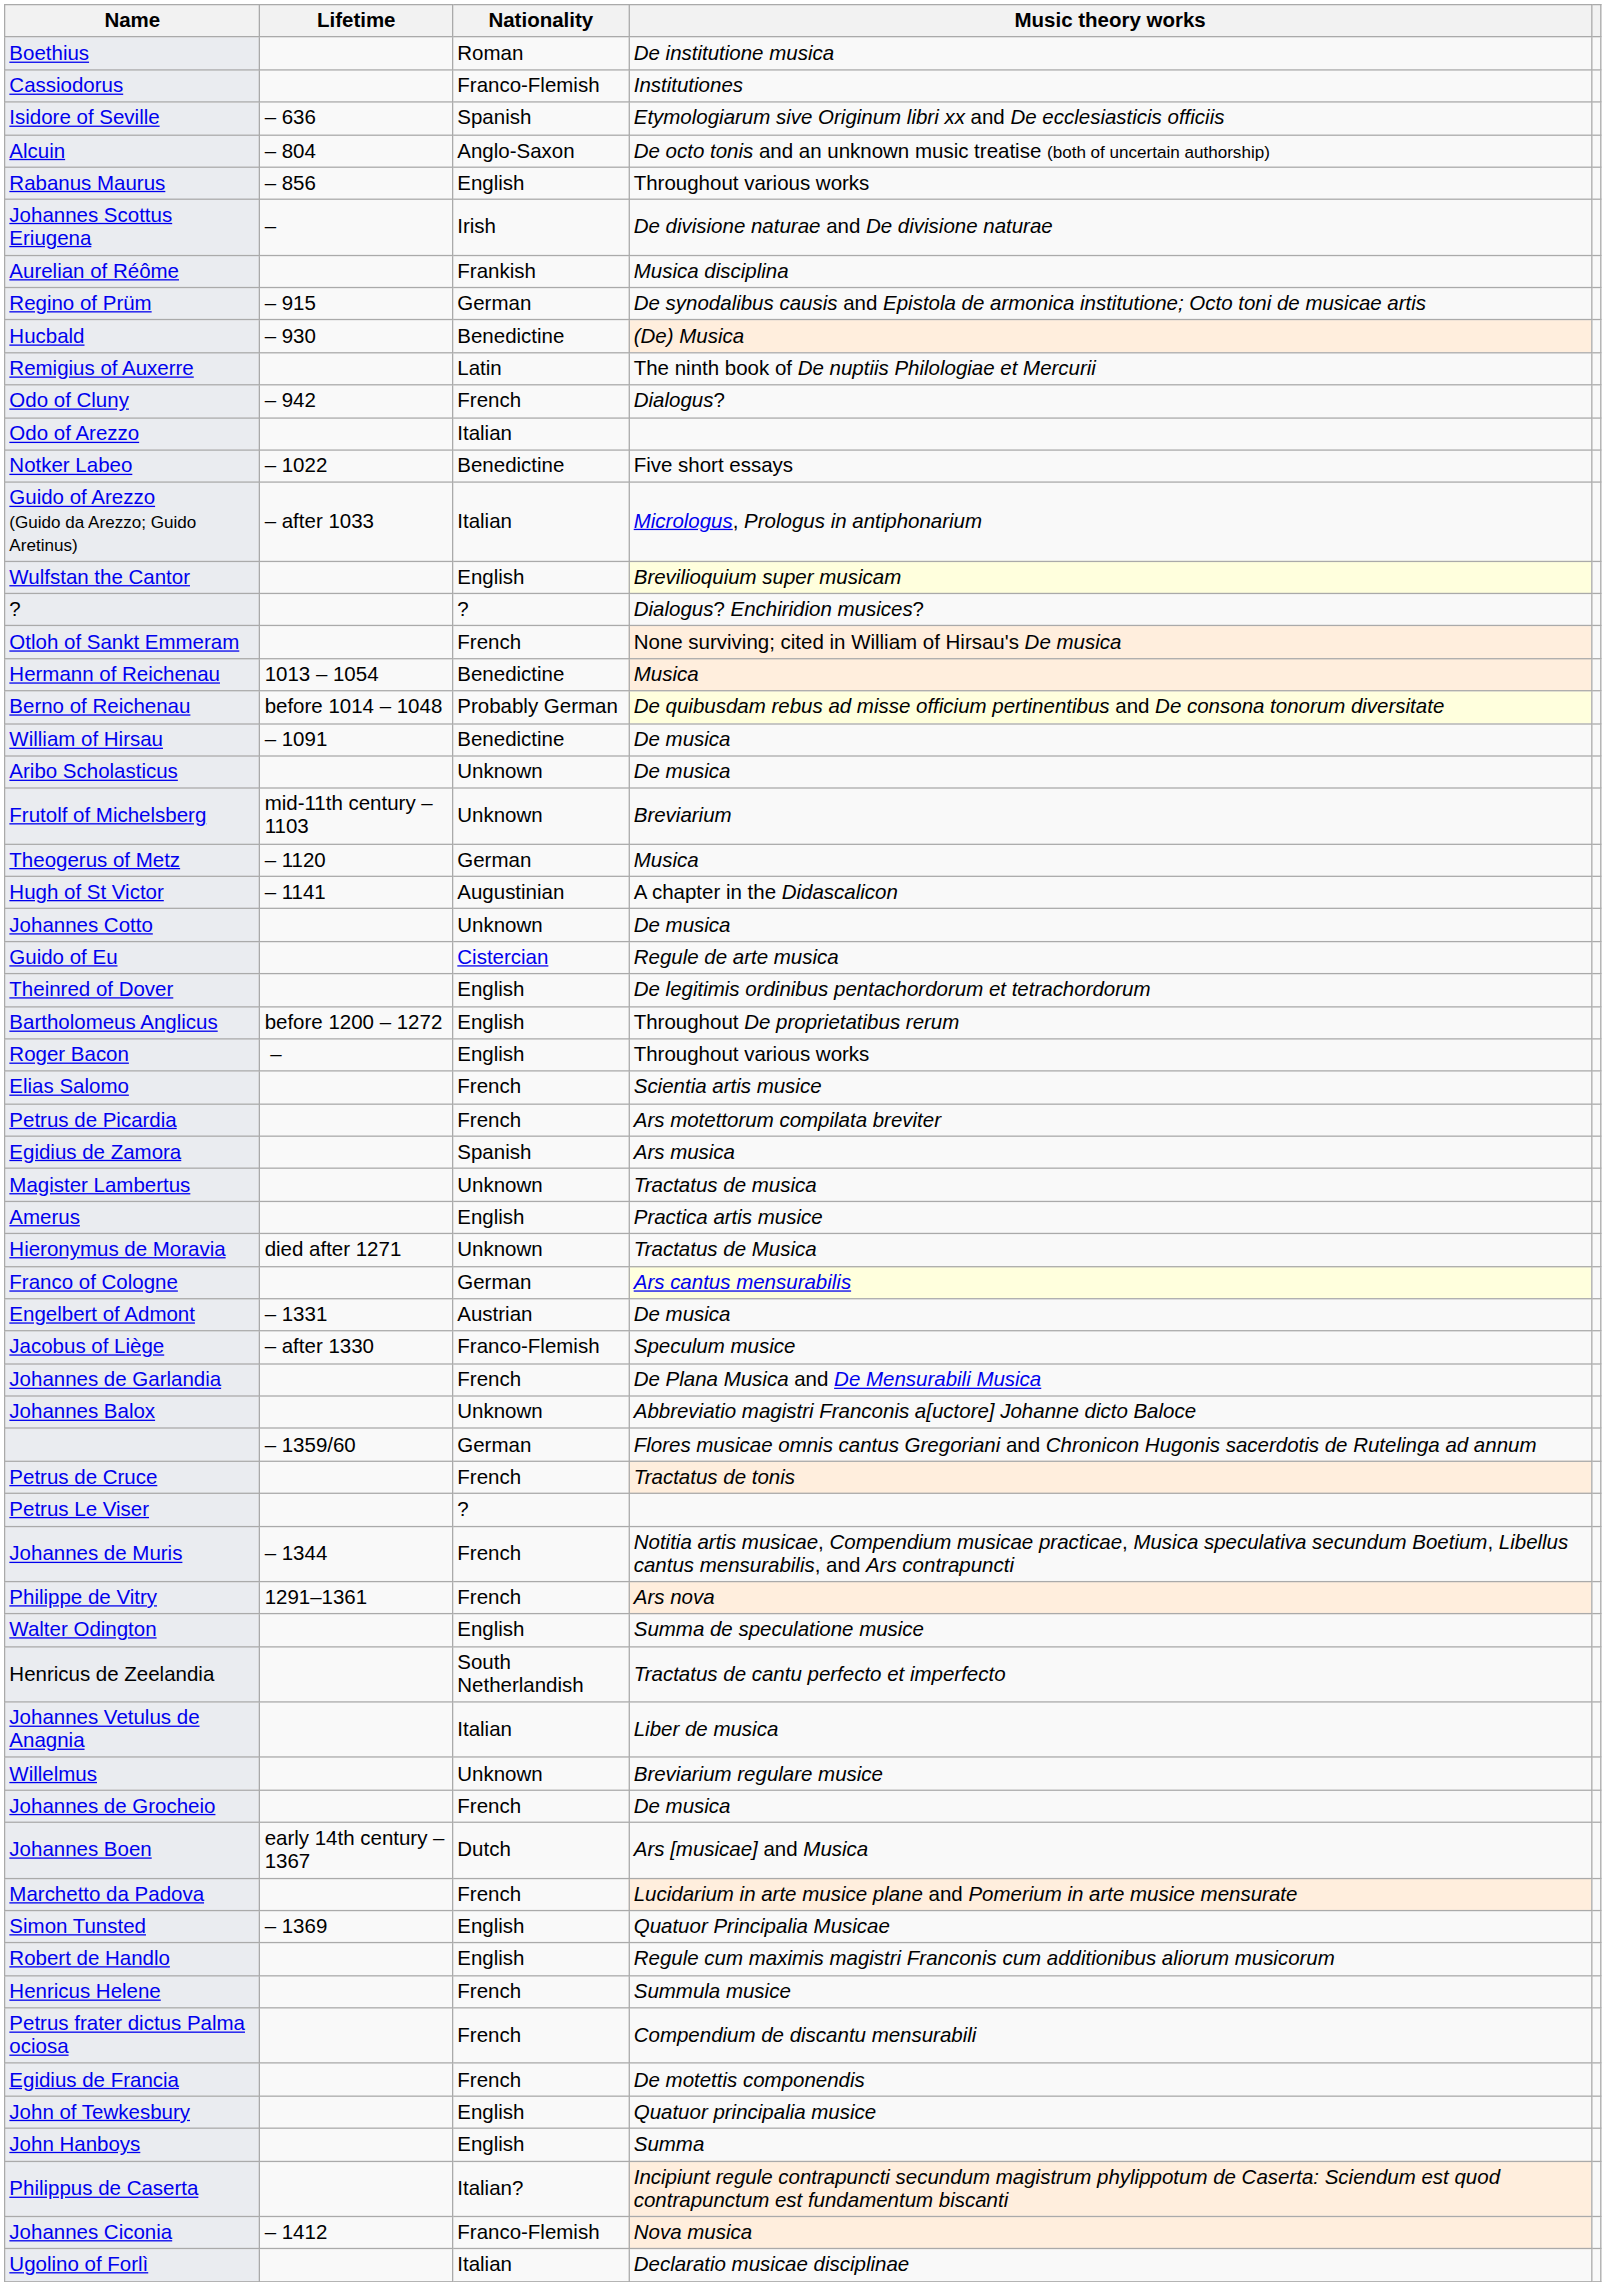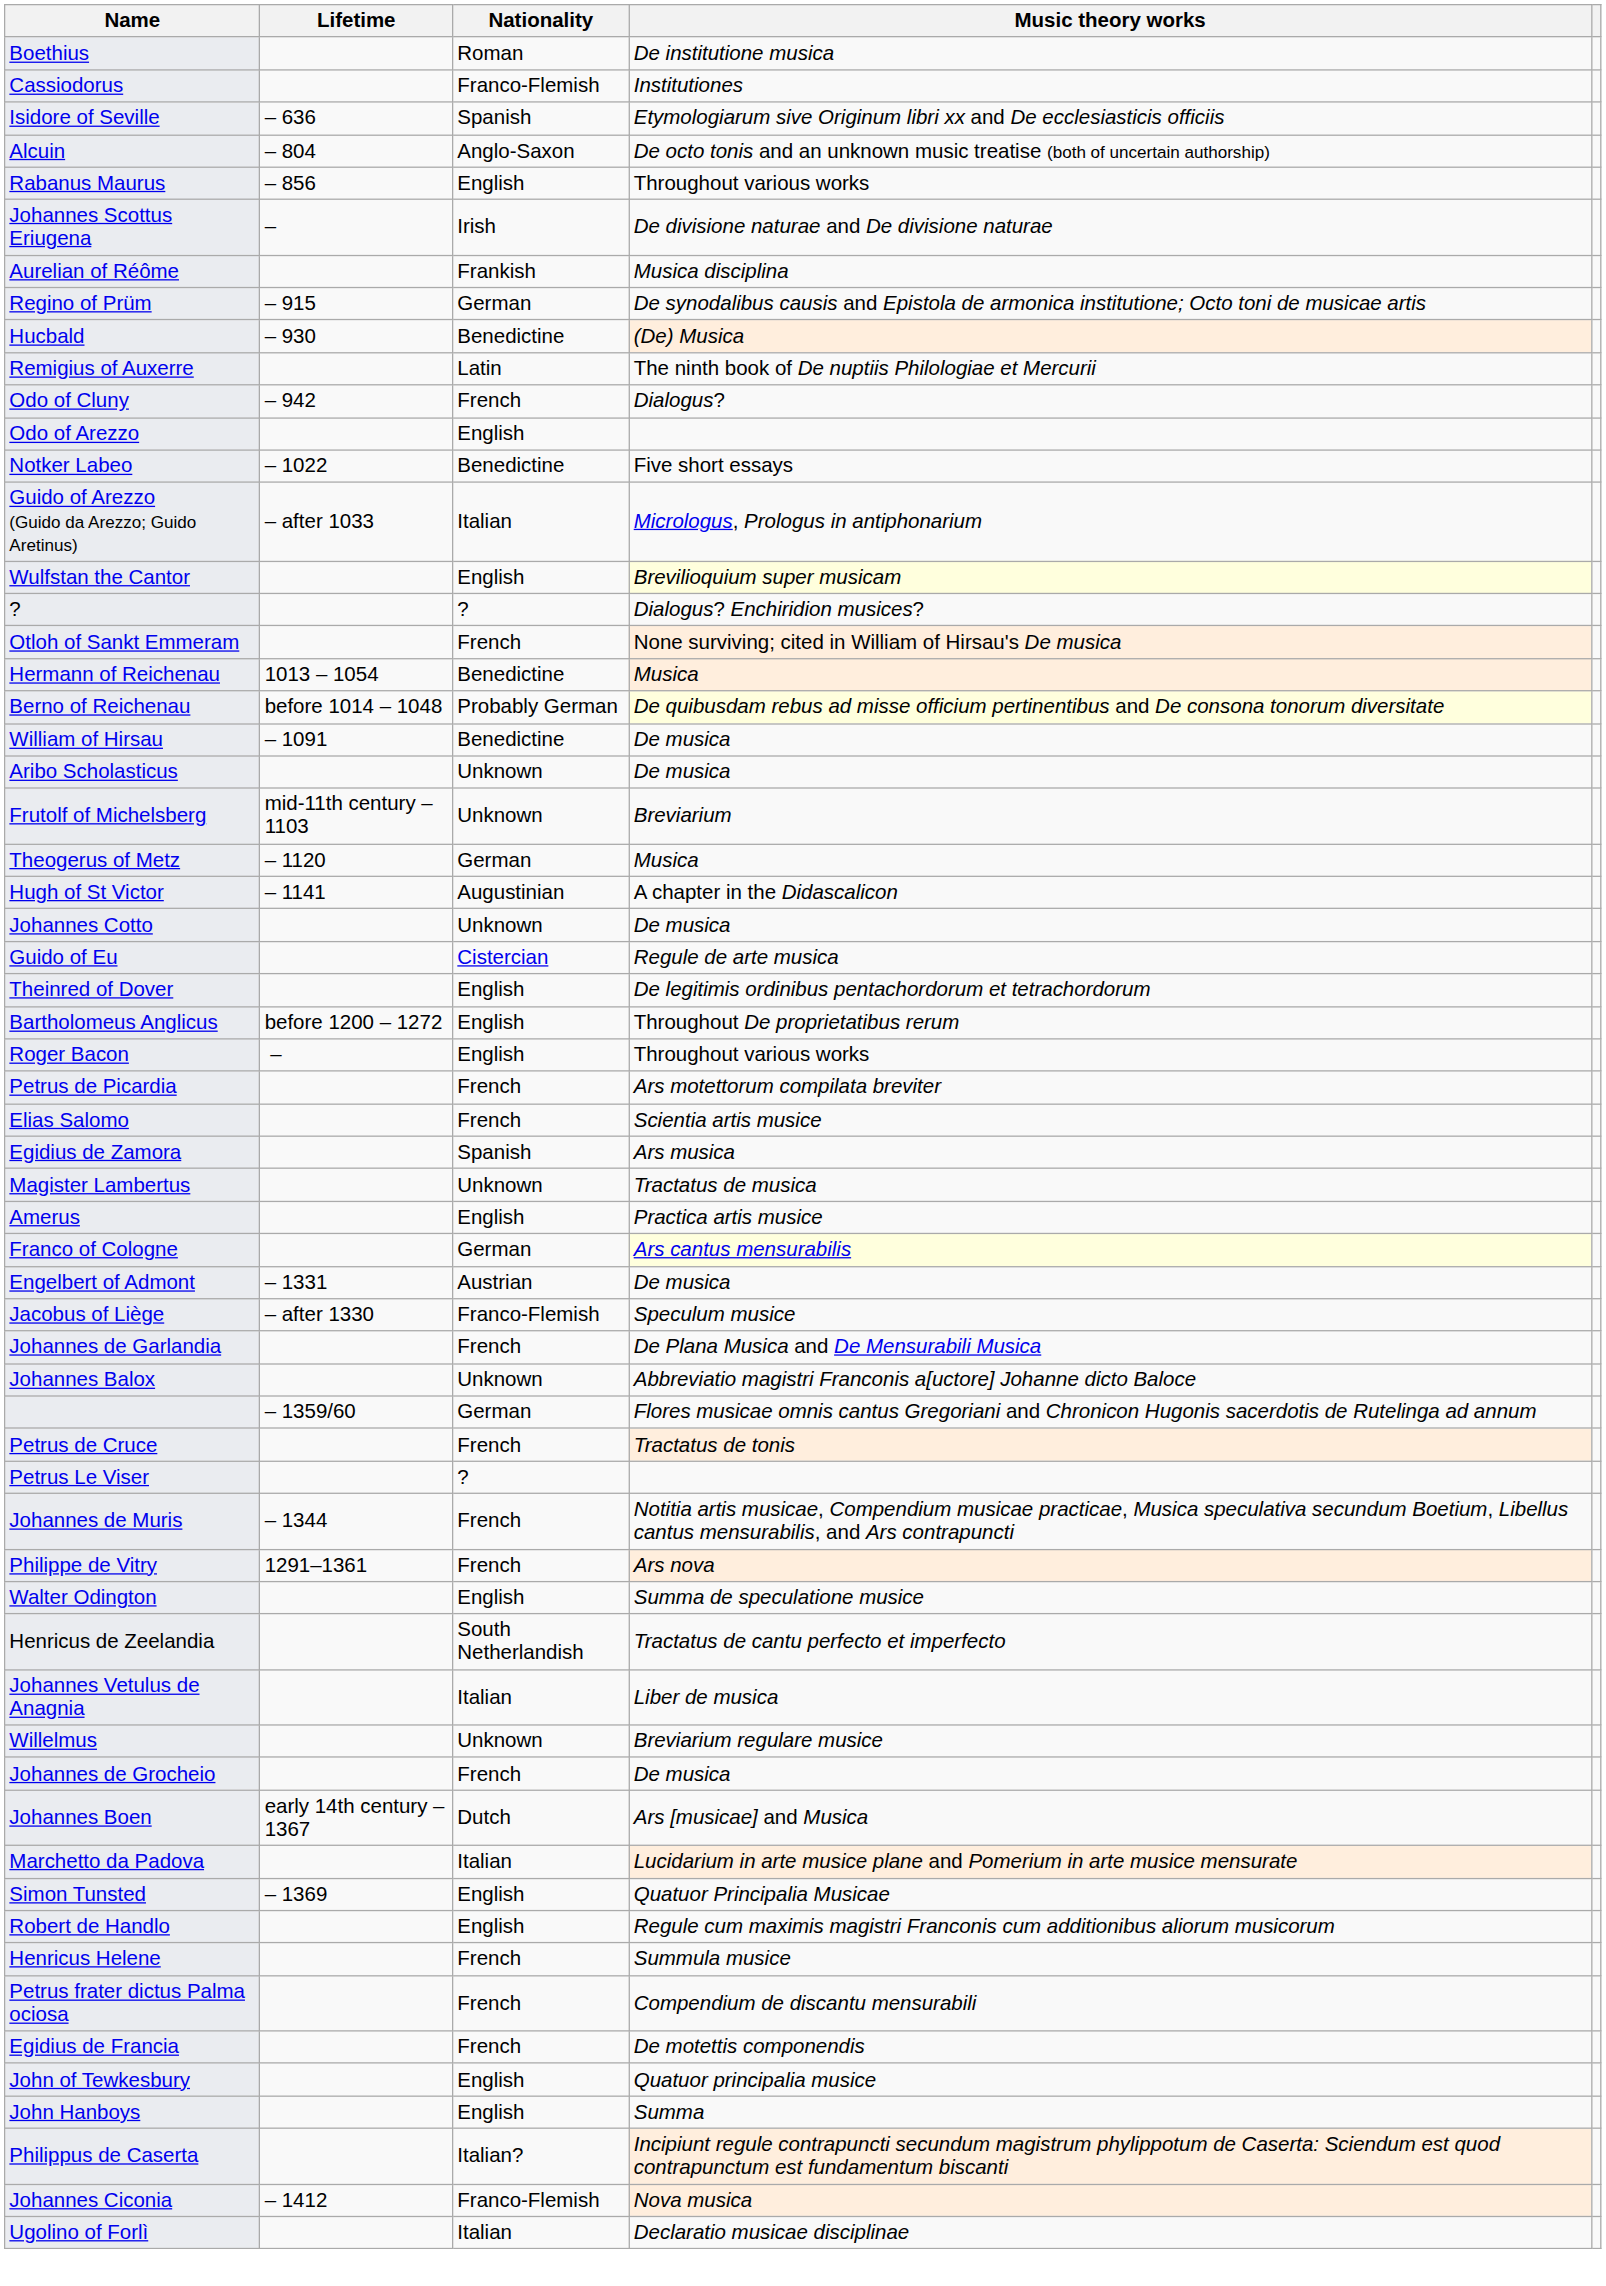Odo of Arezzo | Nationality: Italian -> English
rows swapped: Petrus de Picardia <-> Elias Salomo
- row: Hieronymus de Moravia | died after 1271 | Unknown | Tractatus de Musica
Marchetto da Padova | Nationality: French -> Italian
